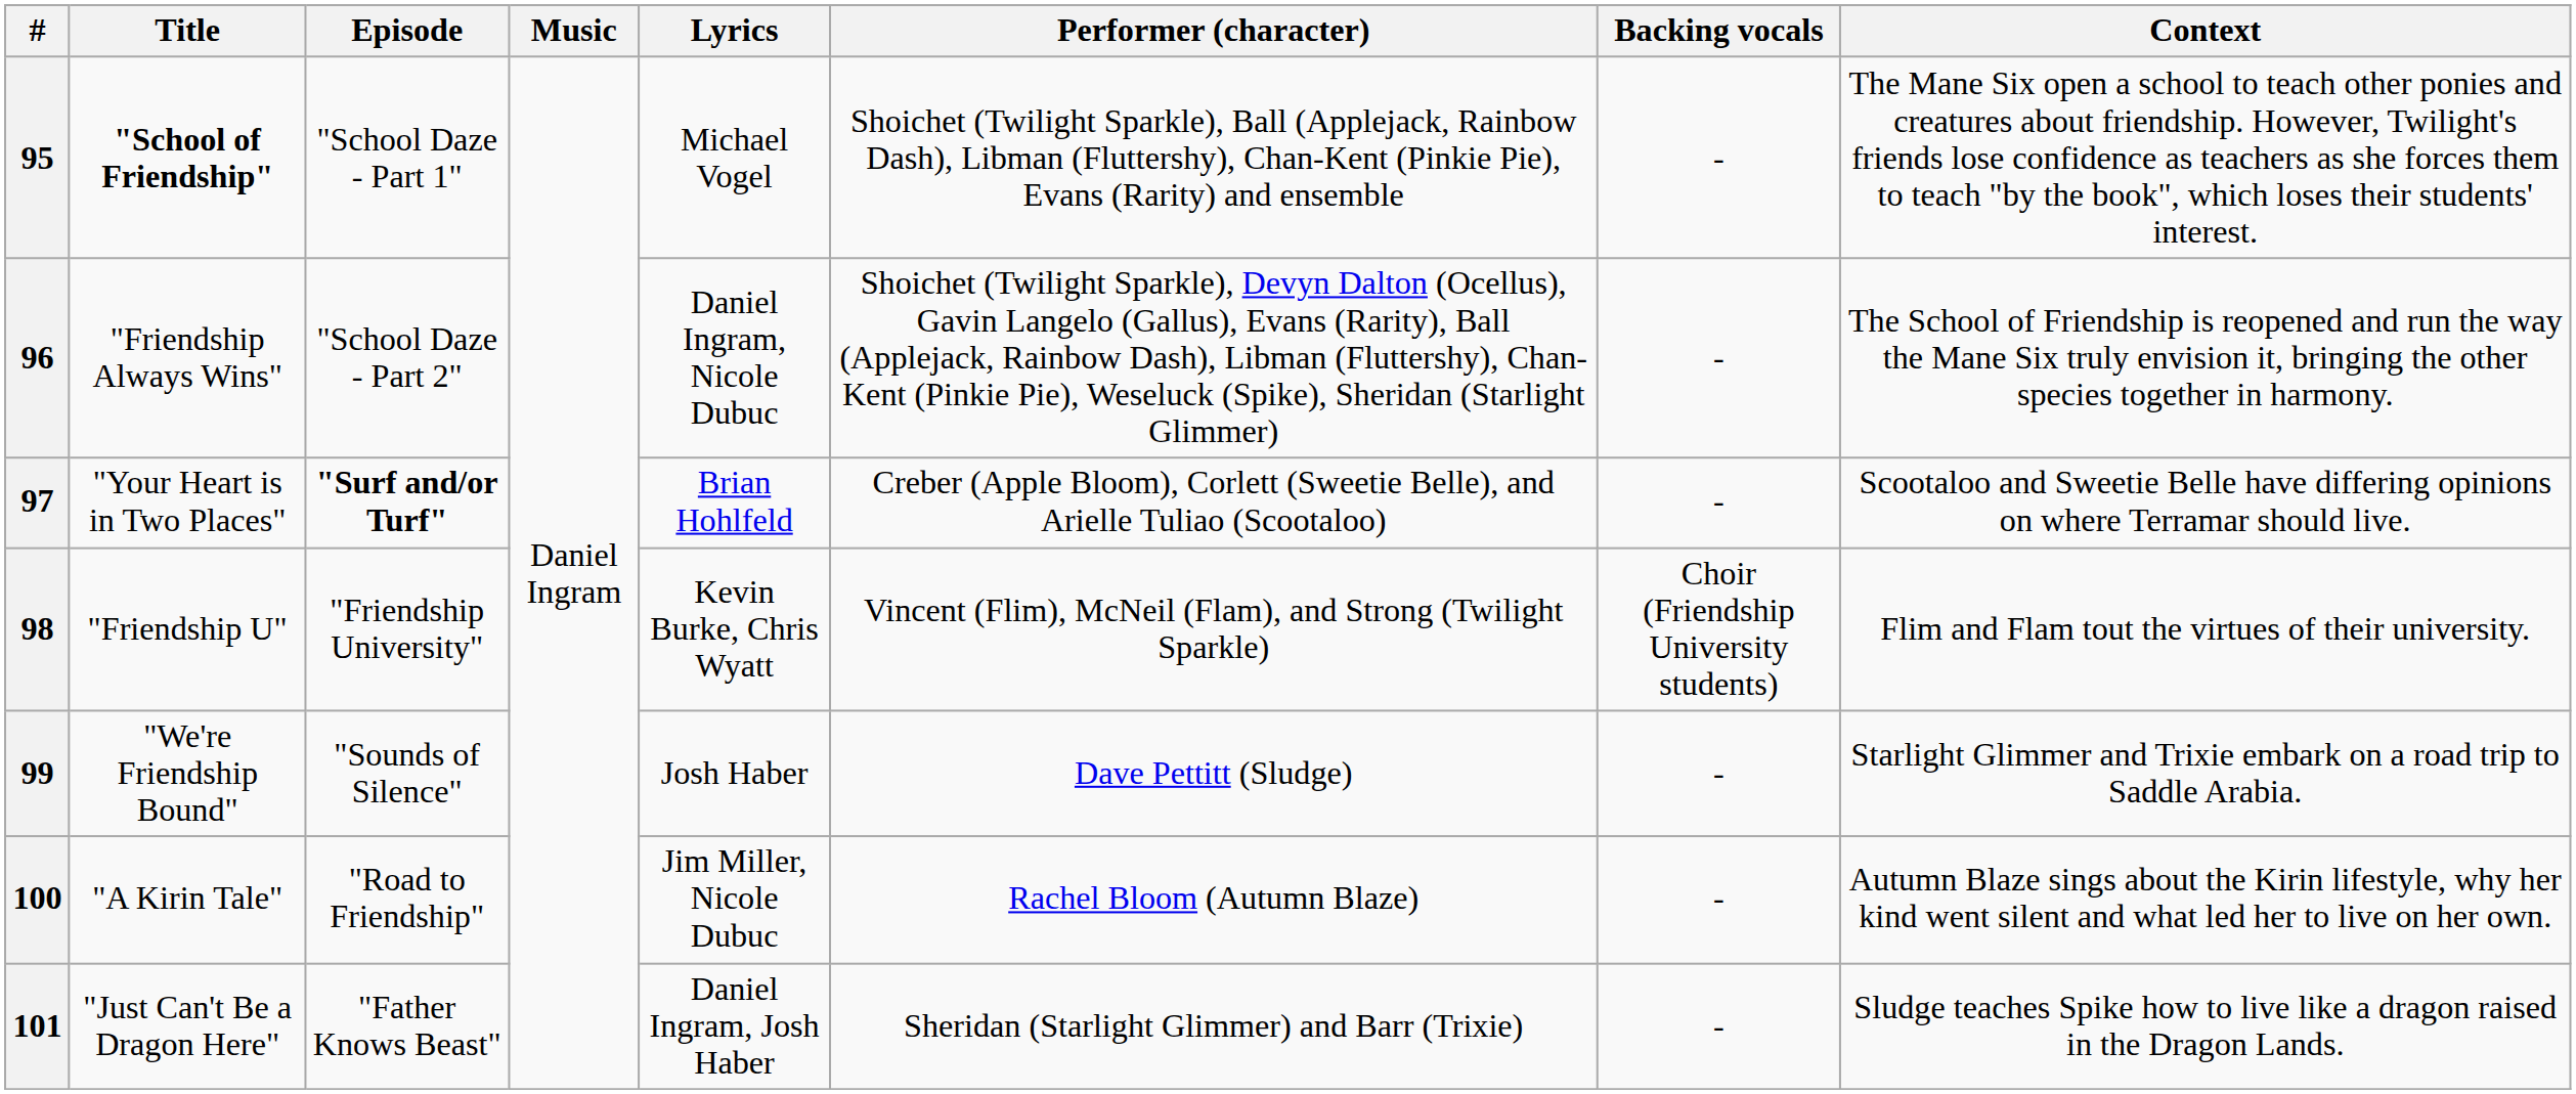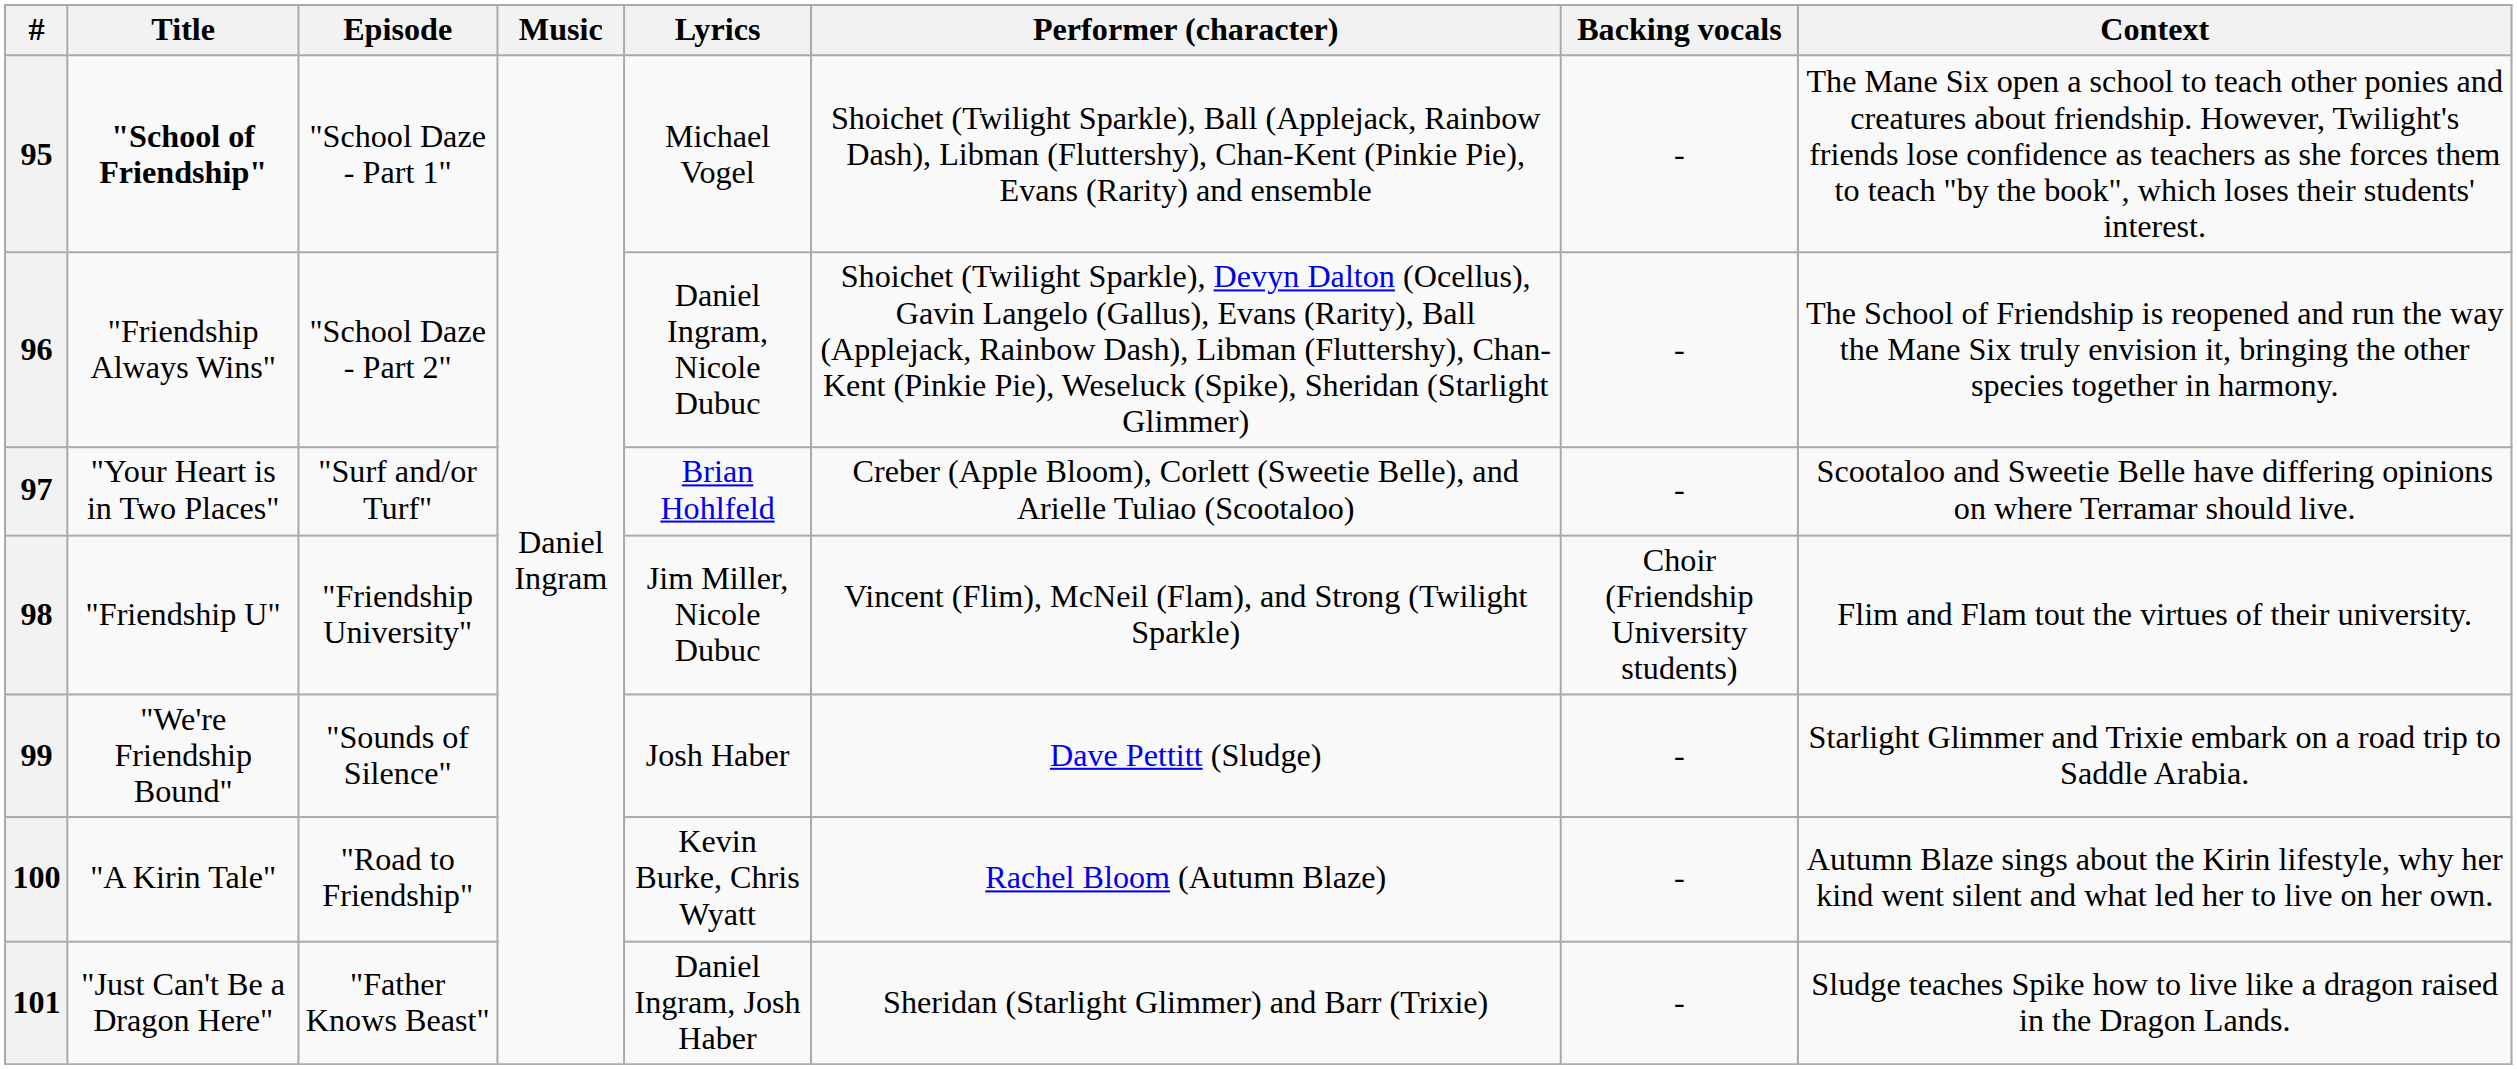97 | Episode: bold -> normal
98 | Lyrics: Kevin Burke, Chris Wyatt -> Jim Miller, Nicole Dubuc
100 | Lyrics: Jim Miller, Nicole Dubuc -> Kevin Burke, Chris Wyatt
